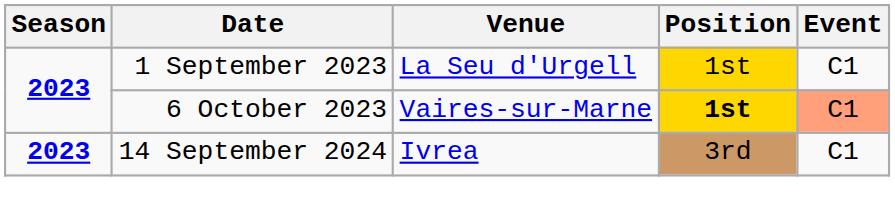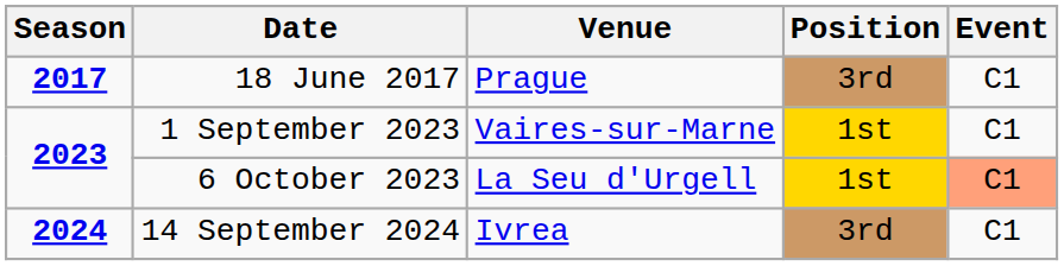+ row: 2017 | 18 June 2017 | Prague | 3rd | C1
1 September 2023 | Venue: La Seu d'Urgell -> Vaires-sur-Marne
6 October 2023 | Venue: Vaires-sur-Marne -> La Seu d'Urgell
6 October 2023 | Position: bold -> normal
14 September 2024 | Season: 2023 -> 2024
